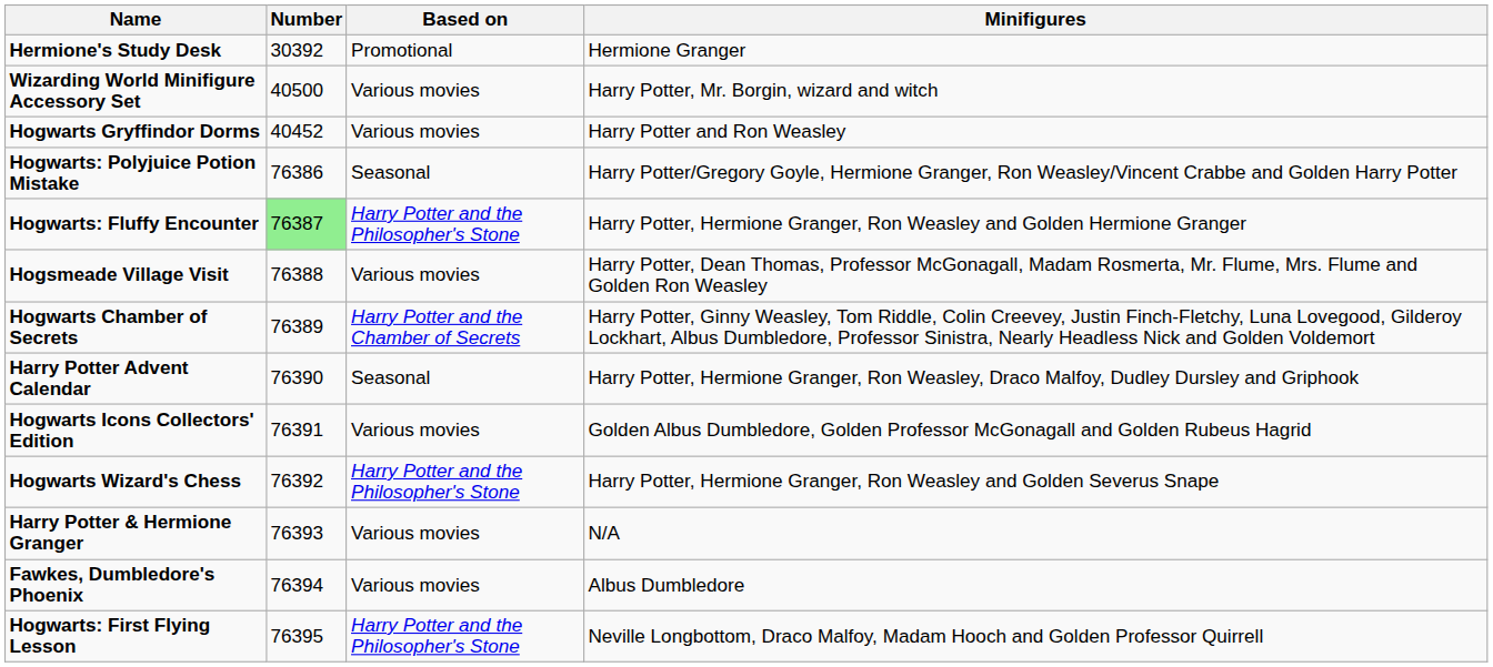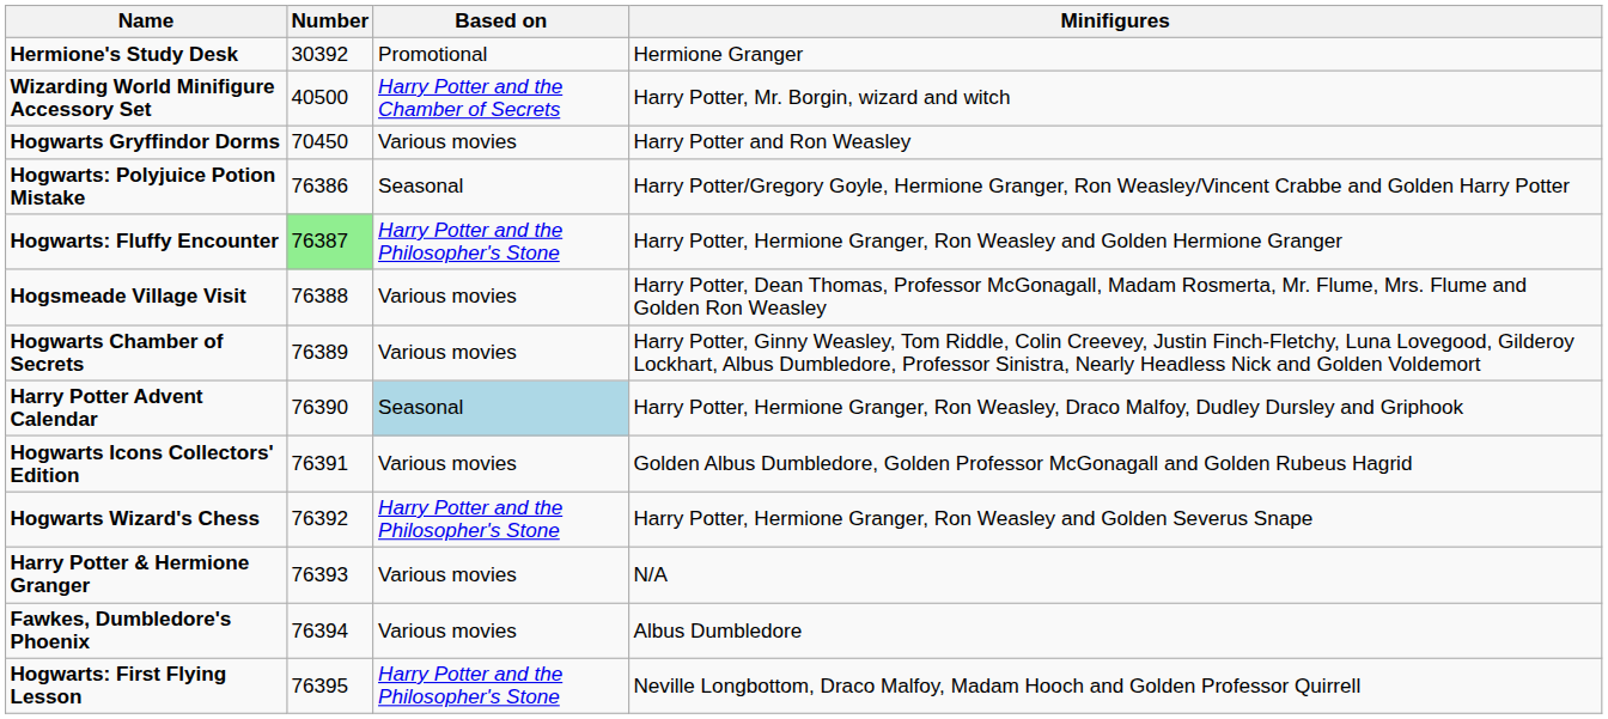Wizarding World Minifigure Accessory Set | Based on: Various movies -> Harry Potter and the Chamber of Secrets
Hogwarts Gryffindor Dorms | Number: 40452 -> 70450
Hogwarts Chamber of Secrets | Based on: Harry Potter and the Chamber of Secrets -> Various movies
Harry Potter Advent Calendar | Based on: no background -> lightblue background
